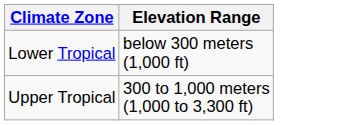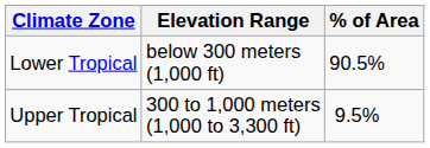+ column: % of Area | 90.5% | 9.5%
